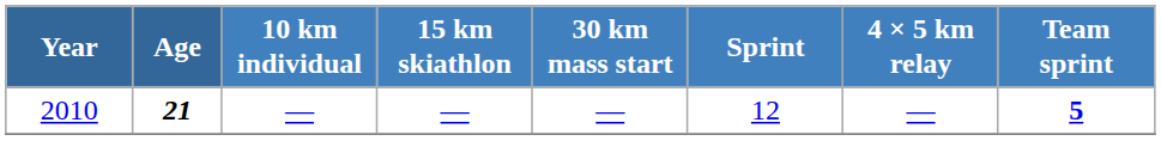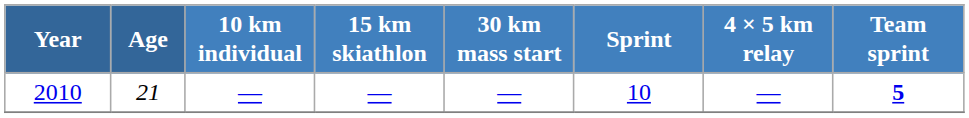2010 | Age: bold -> normal
2010 | Sprint: 12 -> 10
